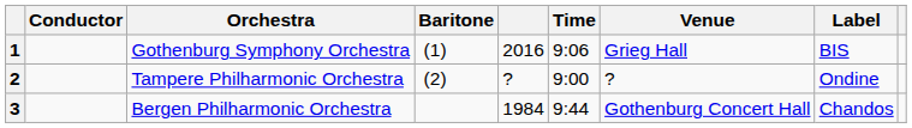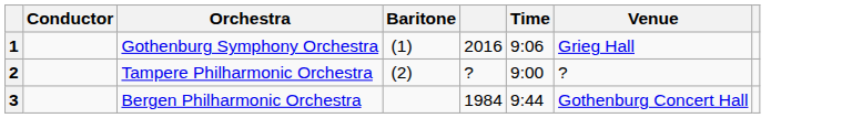- column: Label | BIS | Ondine | Chandos
